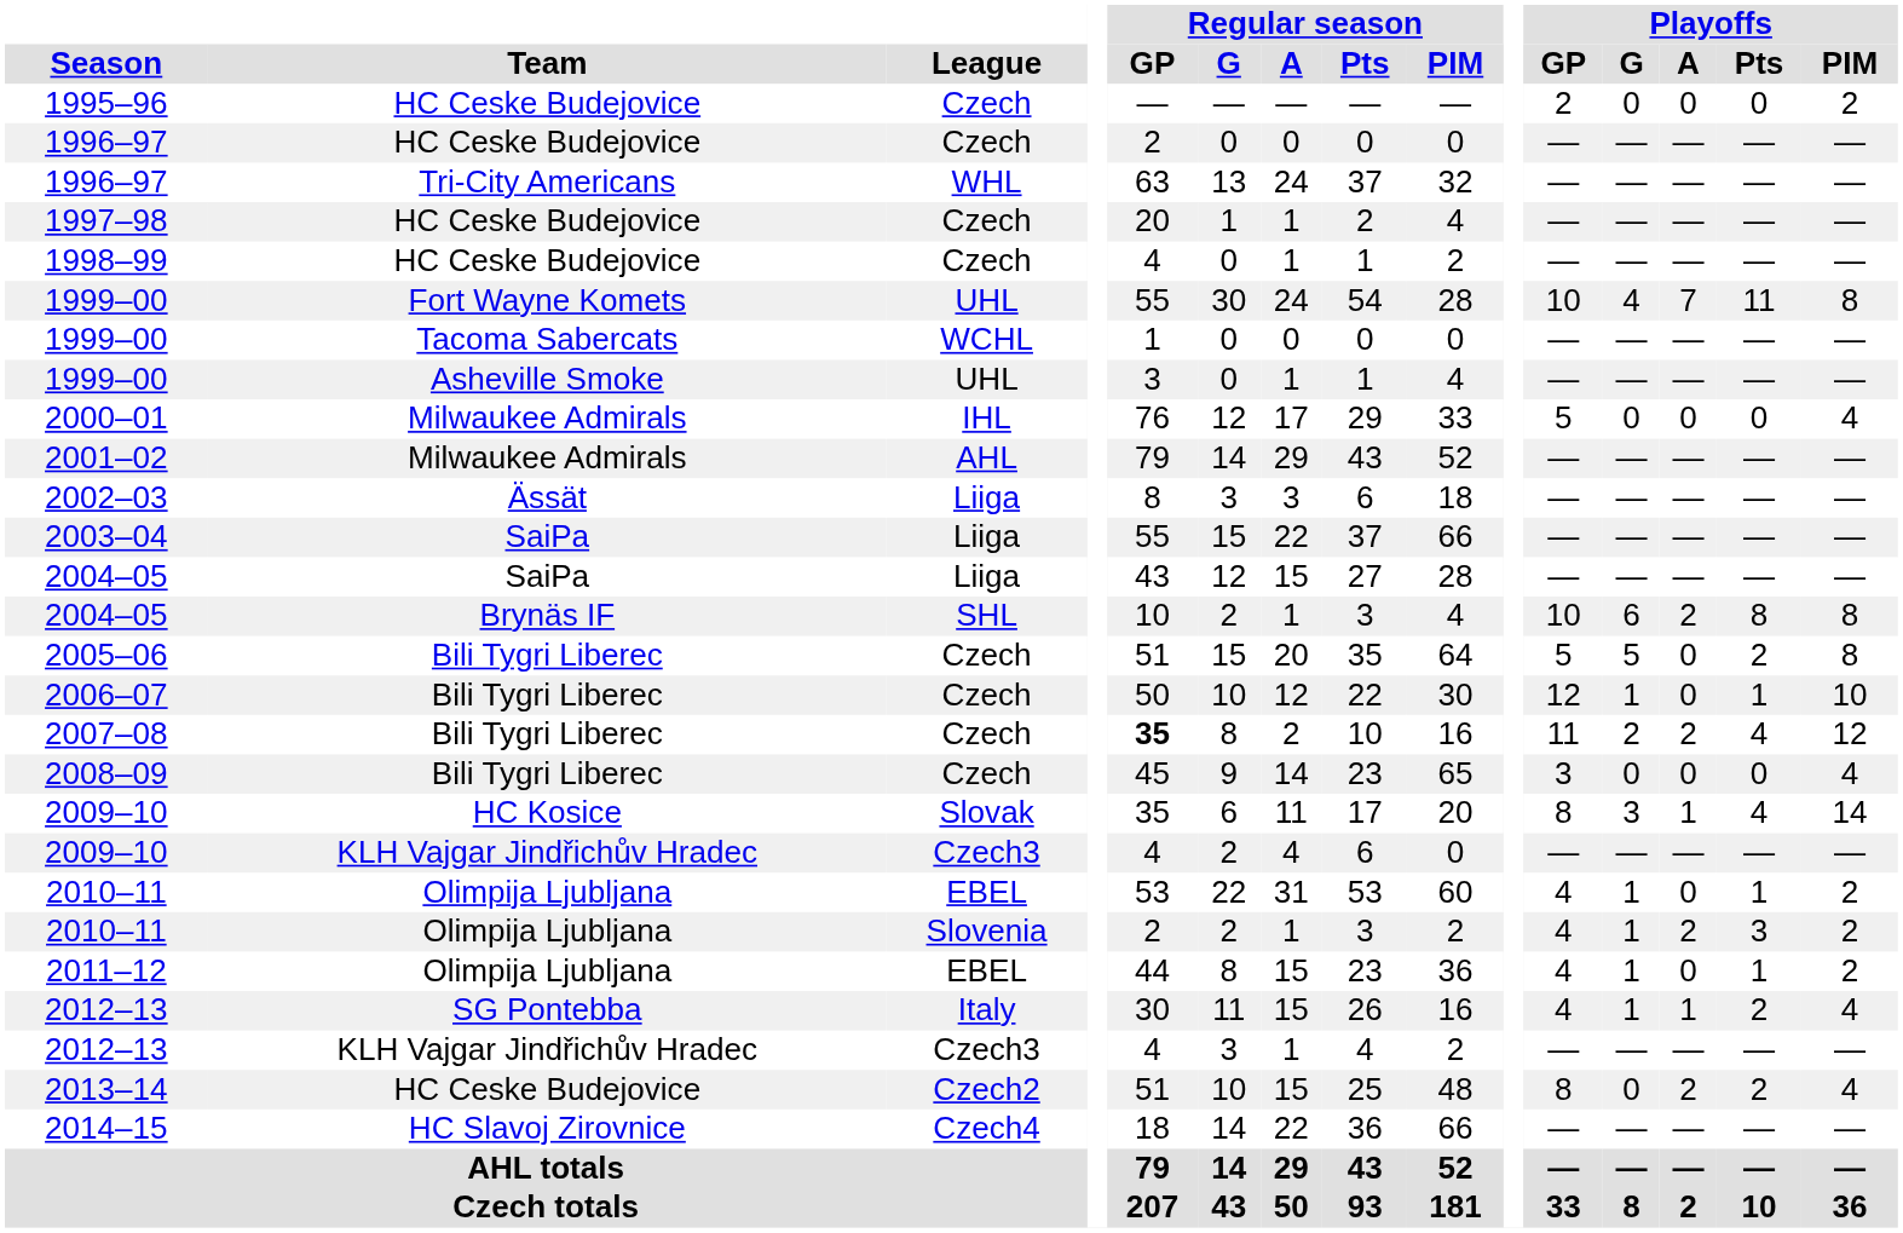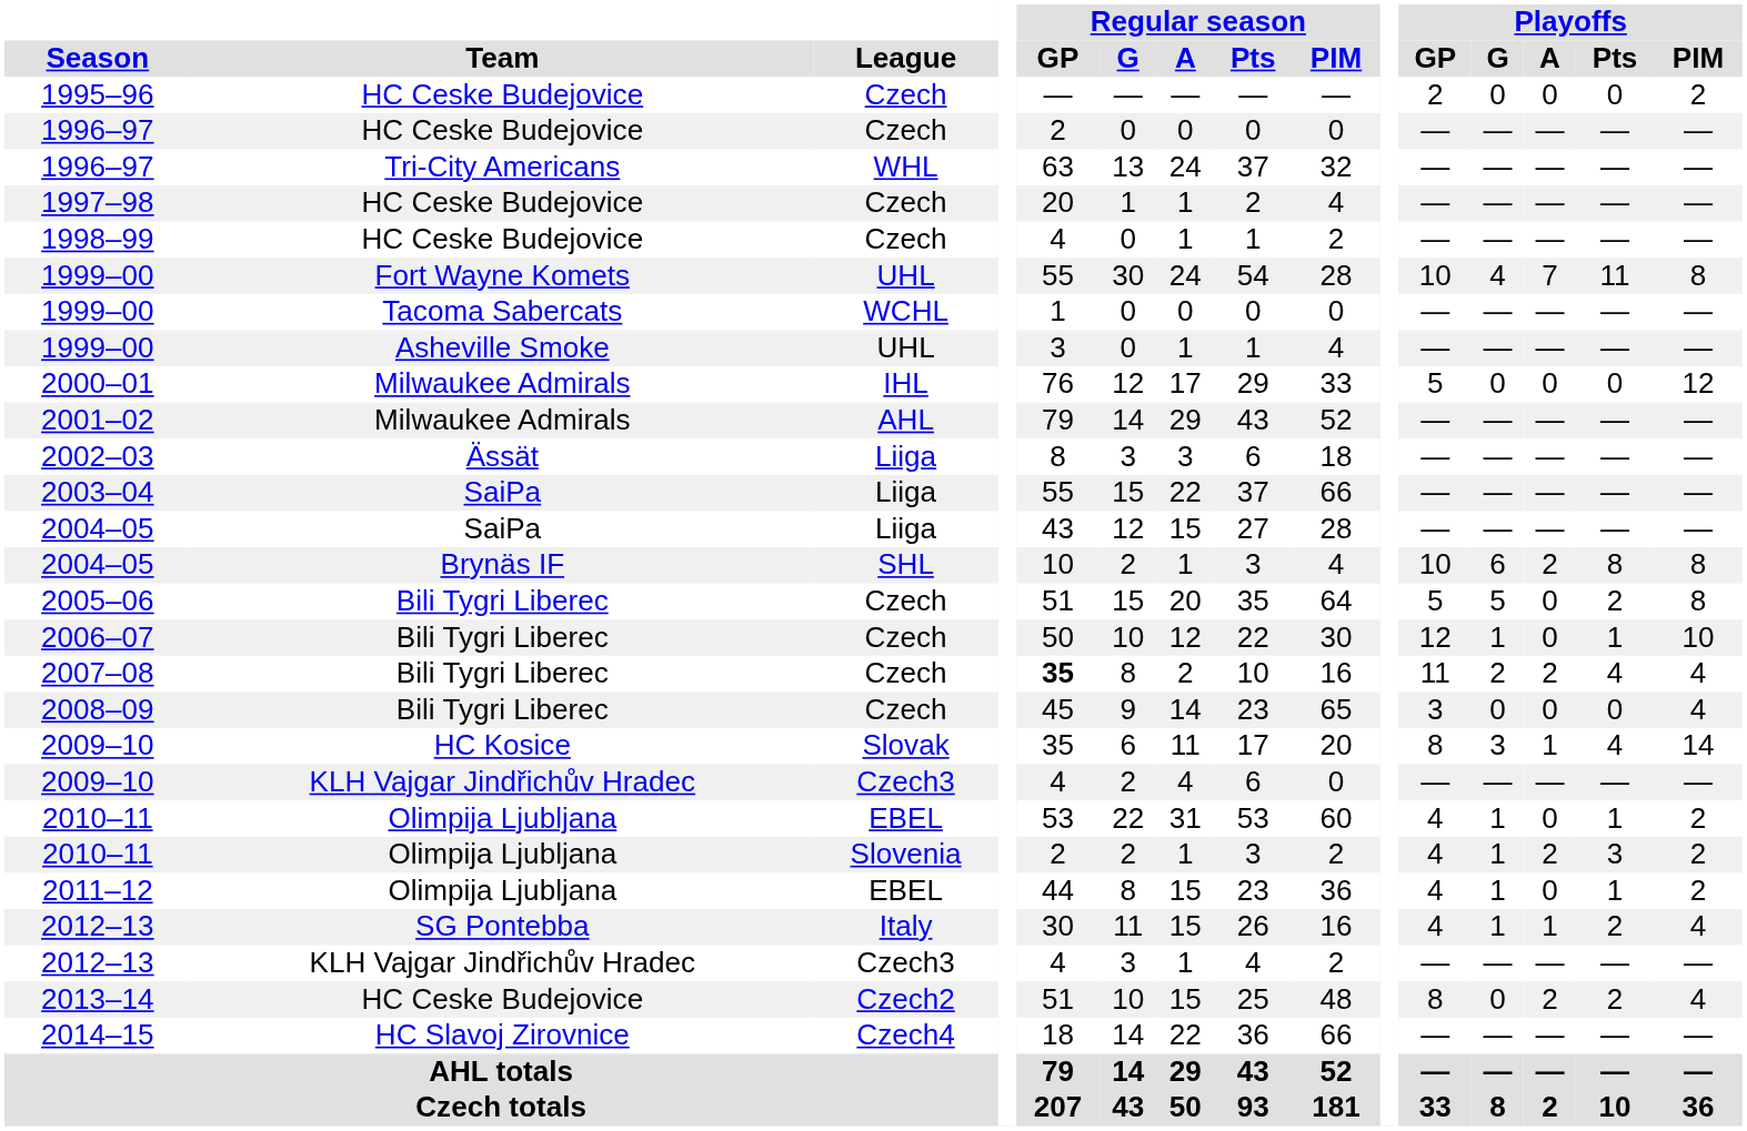2000–01 | Playoffs / PIM: 4 -> 12
2007–08 | Playoffs / PIM: 12 -> 4
